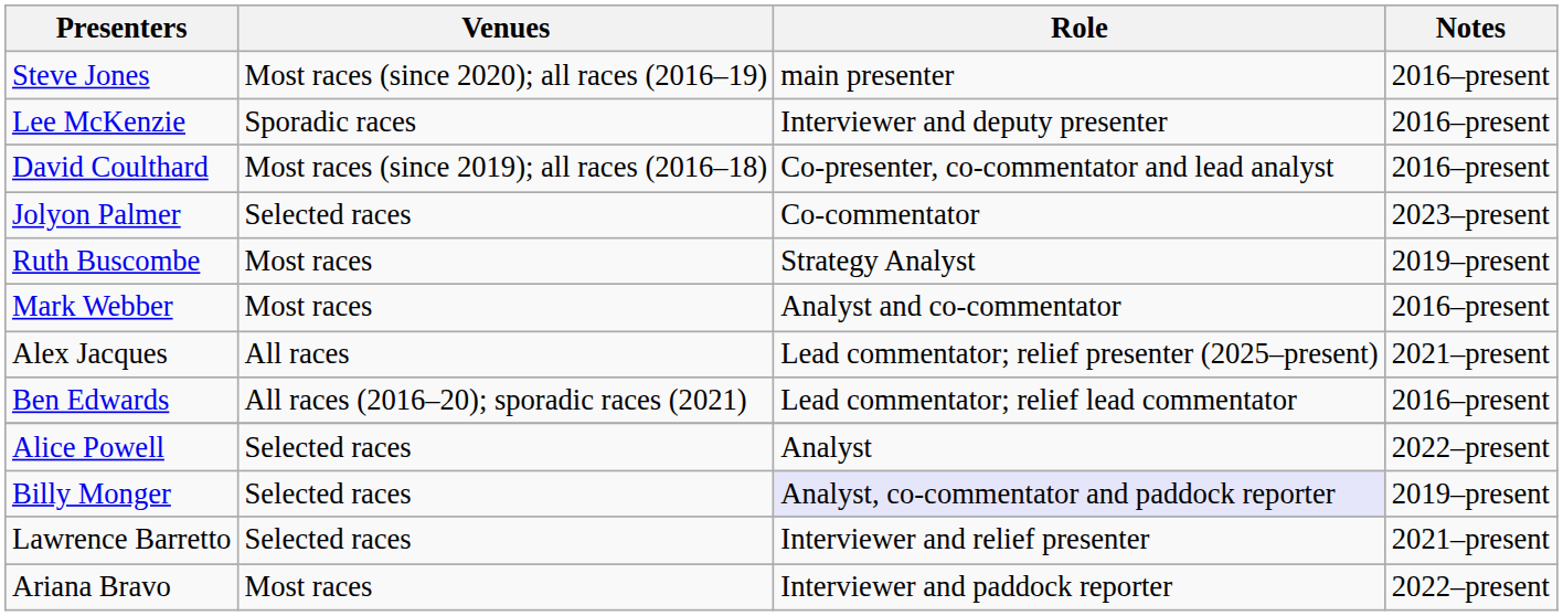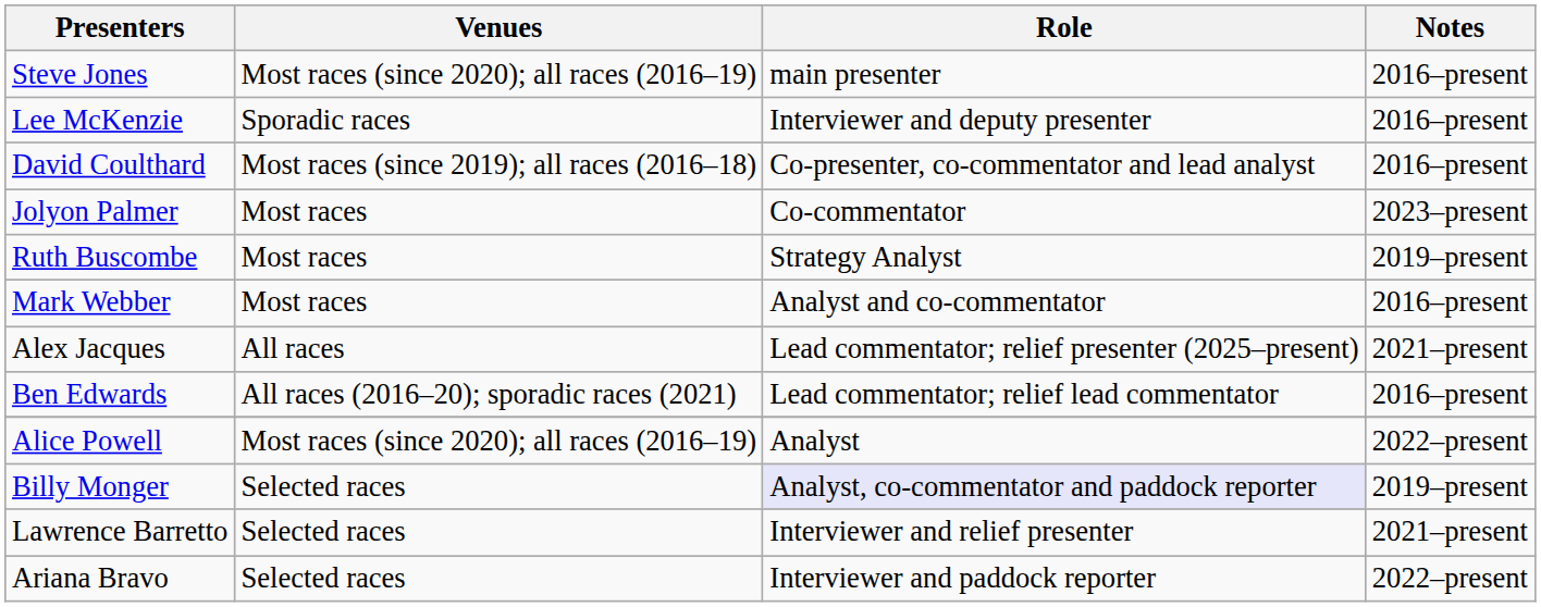Jolyon Palmer | Venues: Selected races -> Most races
Alice Powell | Venues: Selected races -> Most races (since 2020); all races (2016–19)
Ariana Bravo | Venues: Most races -> Selected races
